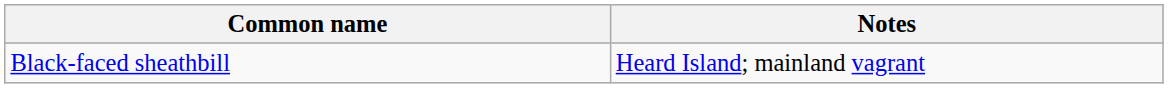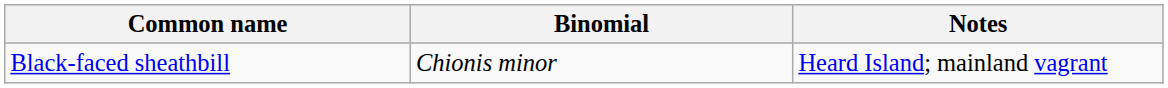+ column: Binomial | Chionis minor
